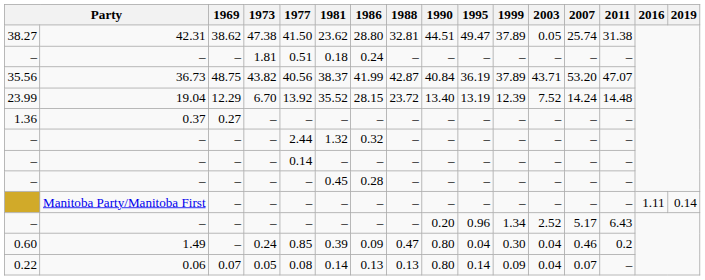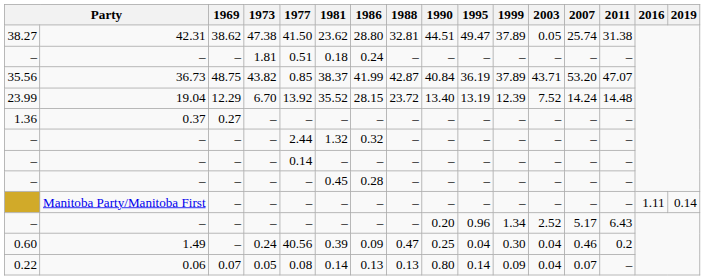35.56 | 1977: 40.56 -> 0.85
0.60 | 1977: 0.85 -> 40.56
0.60 | 1990: 0.80 -> 0.25
